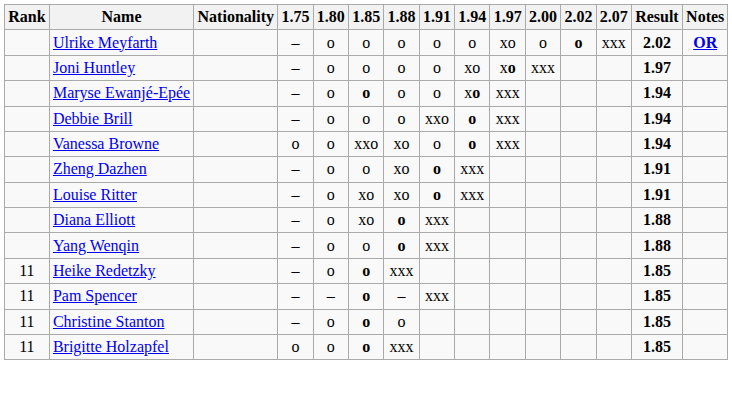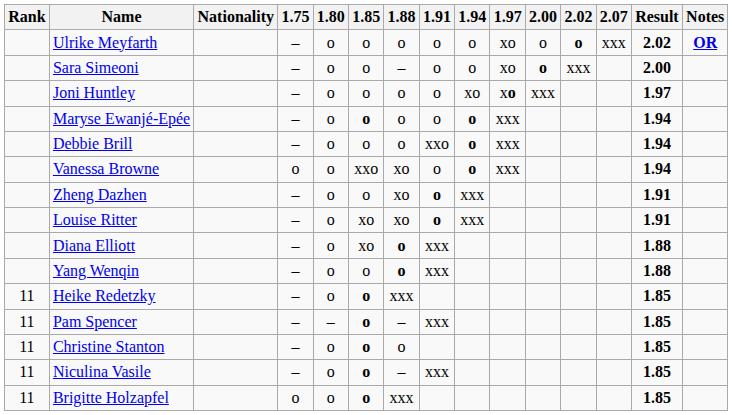+ row: Sara Simeoni | – | o | o | – | o | o | xo | o | xxx | 2.00
Maryse Ewanjé-Epée | 1.94: xo -> o
+ row: 11 | Niculina Vasile | – | o | o | – | xxx | 1.85
